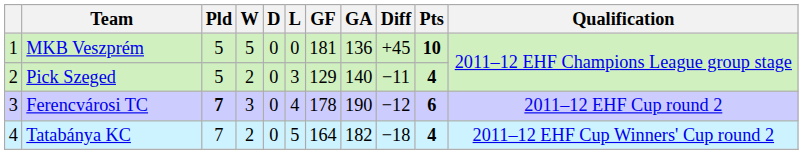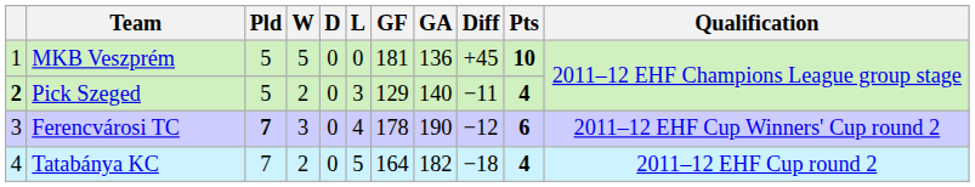Pick Szeged | column 1: normal -> bold
Ferencvárosi TC | Qualification: 2011–12 EHF Cup round 2 -> 2011–12 EHF Cup Winners' Cup round 2
Tatabánya KC | Qualification: 2011–12 EHF Cup Winners' Cup round 2 -> 2011–12 EHF Cup round 2
